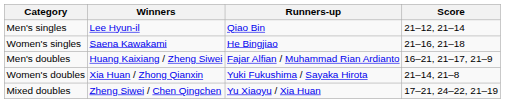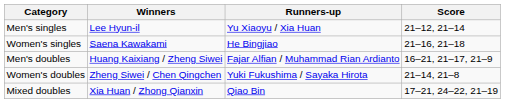Men's singles | Runners-up: Qiao Bin -> Yu Xiaoyu / Xia Huan
Women's doubles | Winners: Xia Huan / Zhong Qianxin -> Zheng Siwei / Chen Qingchen
Mixed doubles | Winners: Zheng Siwei / Chen Qingchen -> Xia Huan / Zhong Qianxin
Mixed doubles | Runners-up: Yu Xiaoyu / Xia Huan -> Qiao Bin
